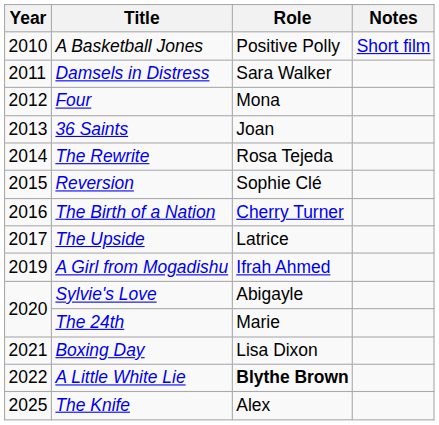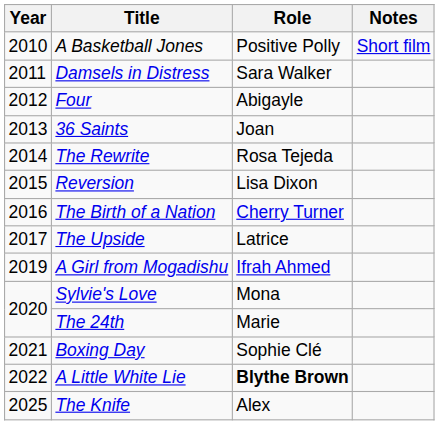Four | Role: Mona -> Abigayle
Reversion | Role: Sophie Clé -> Lisa Dixon
Sylvie's Love | Role: Abigayle -> Mona
Boxing Day | Role: Lisa Dixon -> Sophie Clé
